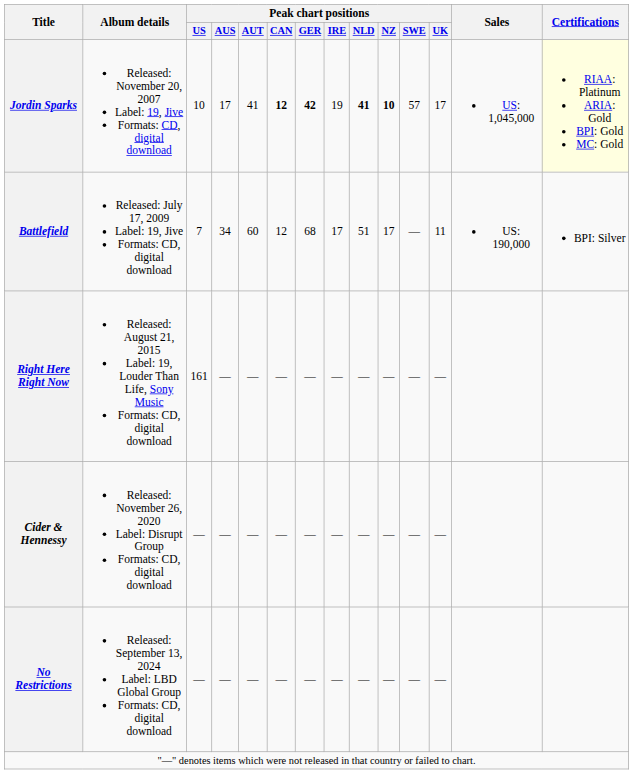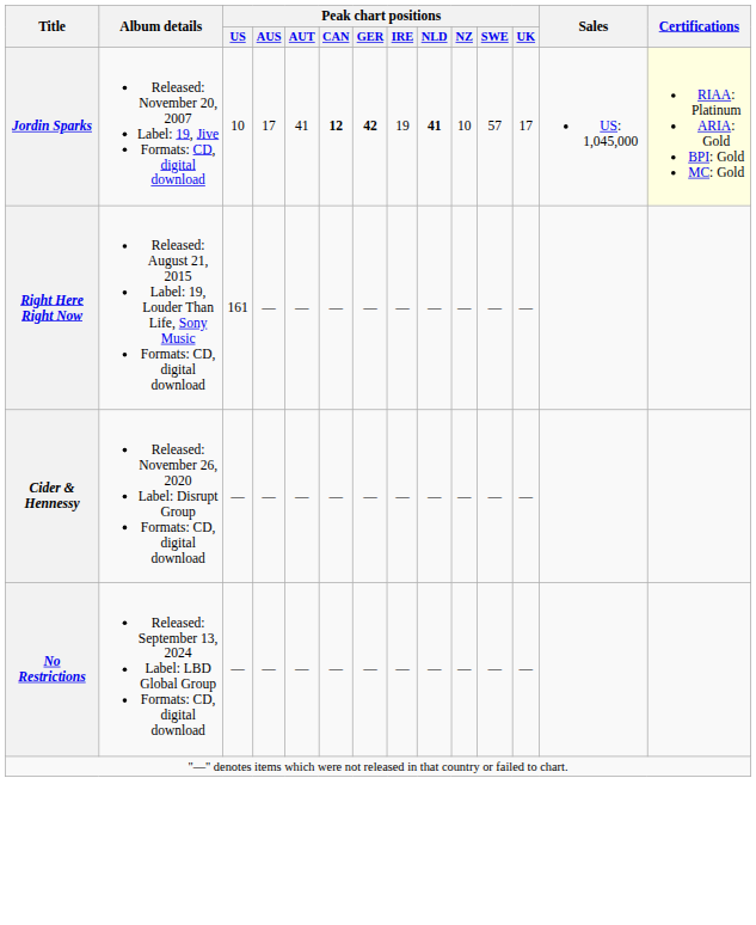Jordin Sparks | Peak chart positions / NZ: bold -> normal
- row: Battlefield | Released: July 17, 2009 Label: 19, Jive Formats: CD, digital download | 7 | 34 | 60 | 12 | 68 | 17 | 51 | 17 | — | 11 | US: 190,000 | BPI: Silver
